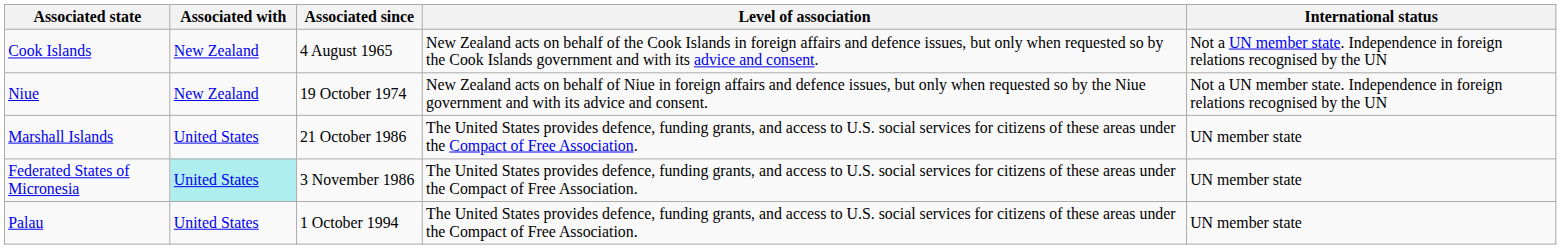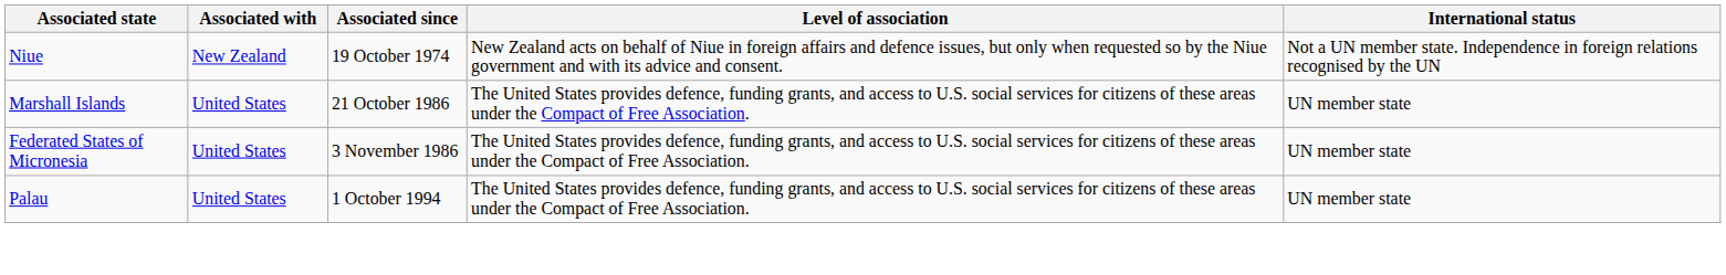- row: Cook Islands | New Zealand | 4 August 1965 | New Zealand acts on behalf of the Cook Islands in foreign affairs and defence issues, but only when requested so by the Cook Islands government and with its advice and consent. | Not a UN member state. Independence in foreign relations recognised by the UN
Federated States of Micronesia | Associated with: paleturquoise background -> no background
